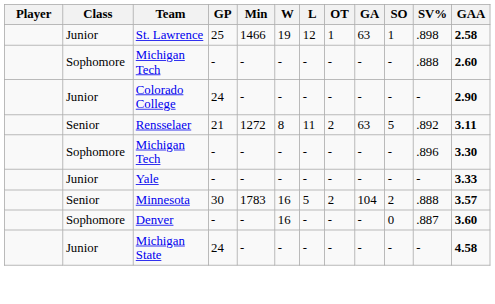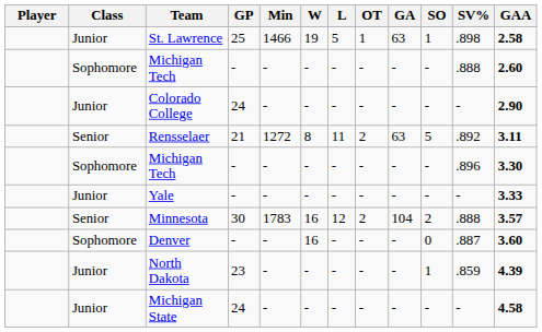St. Lawrence | L: 12 -> 5
Minnesota | L: 5 -> 12
+ row: Junior | North Dakota | 23 | - | - | - | - | - | 1 | .859 | 4.39
